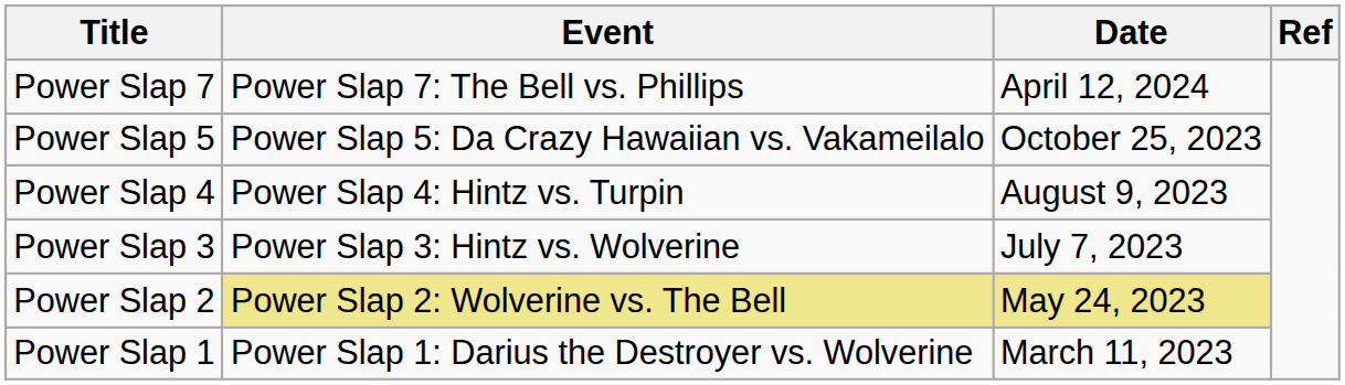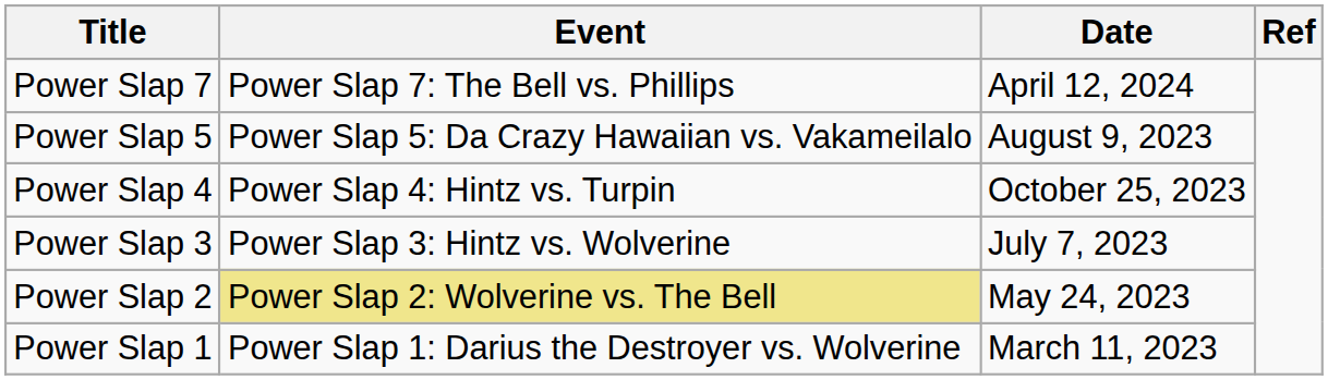Power Slap 5 | Date: October 25, 2023 -> August 9, 2023
Power Slap 4 | Date: August 9, 2023 -> October 25, 2023
Power Slap 2 | Date: khaki background -> no background
